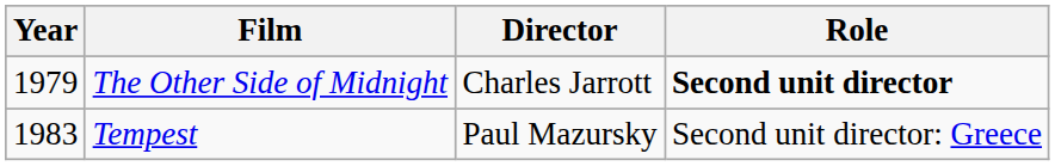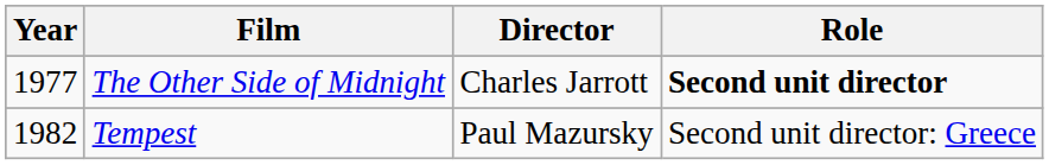The Other Side of Midnight | Year: 1979 -> 1977
Tempest | Year: 1983 -> 1982
